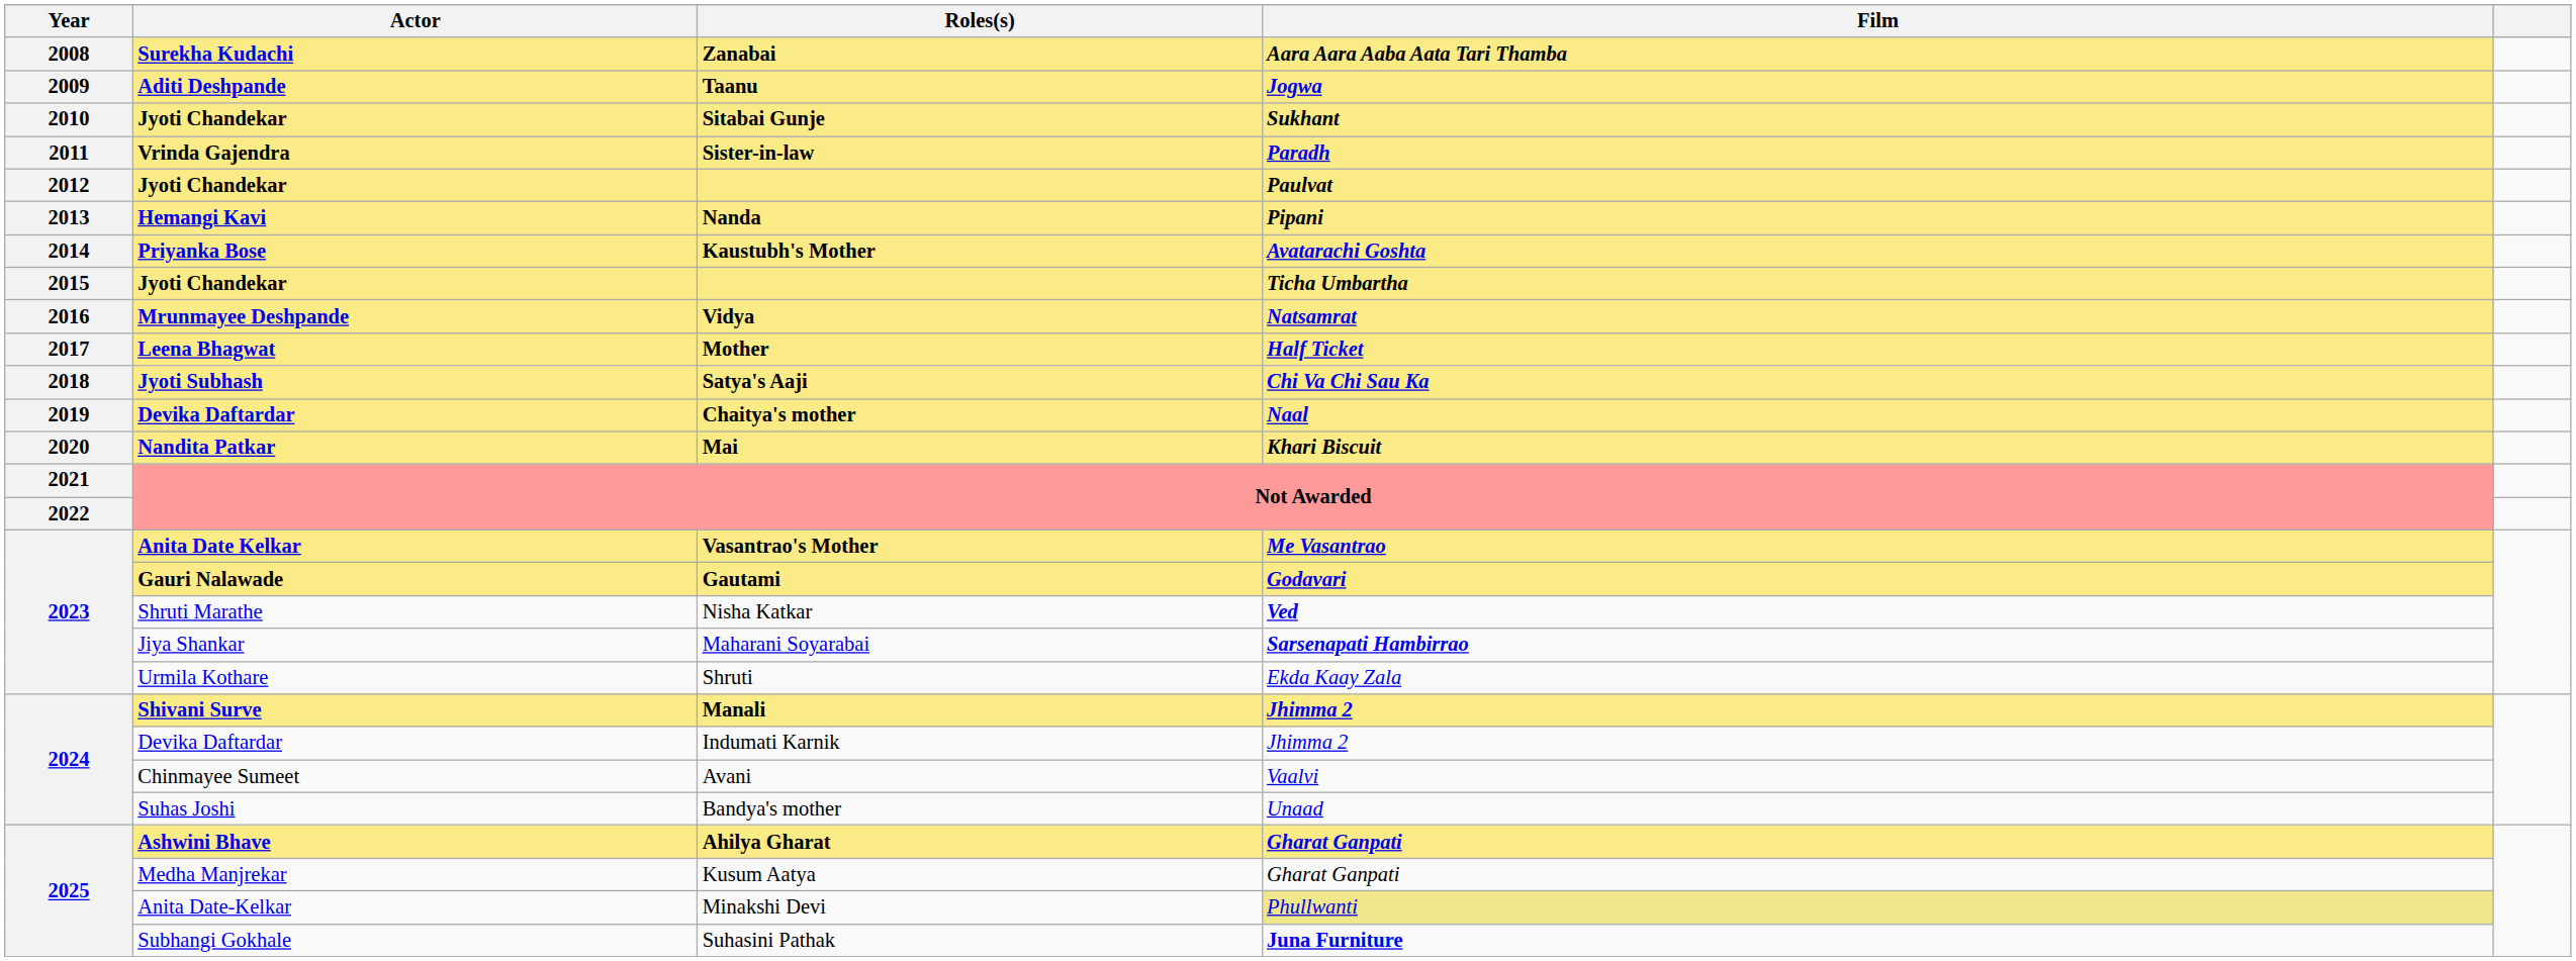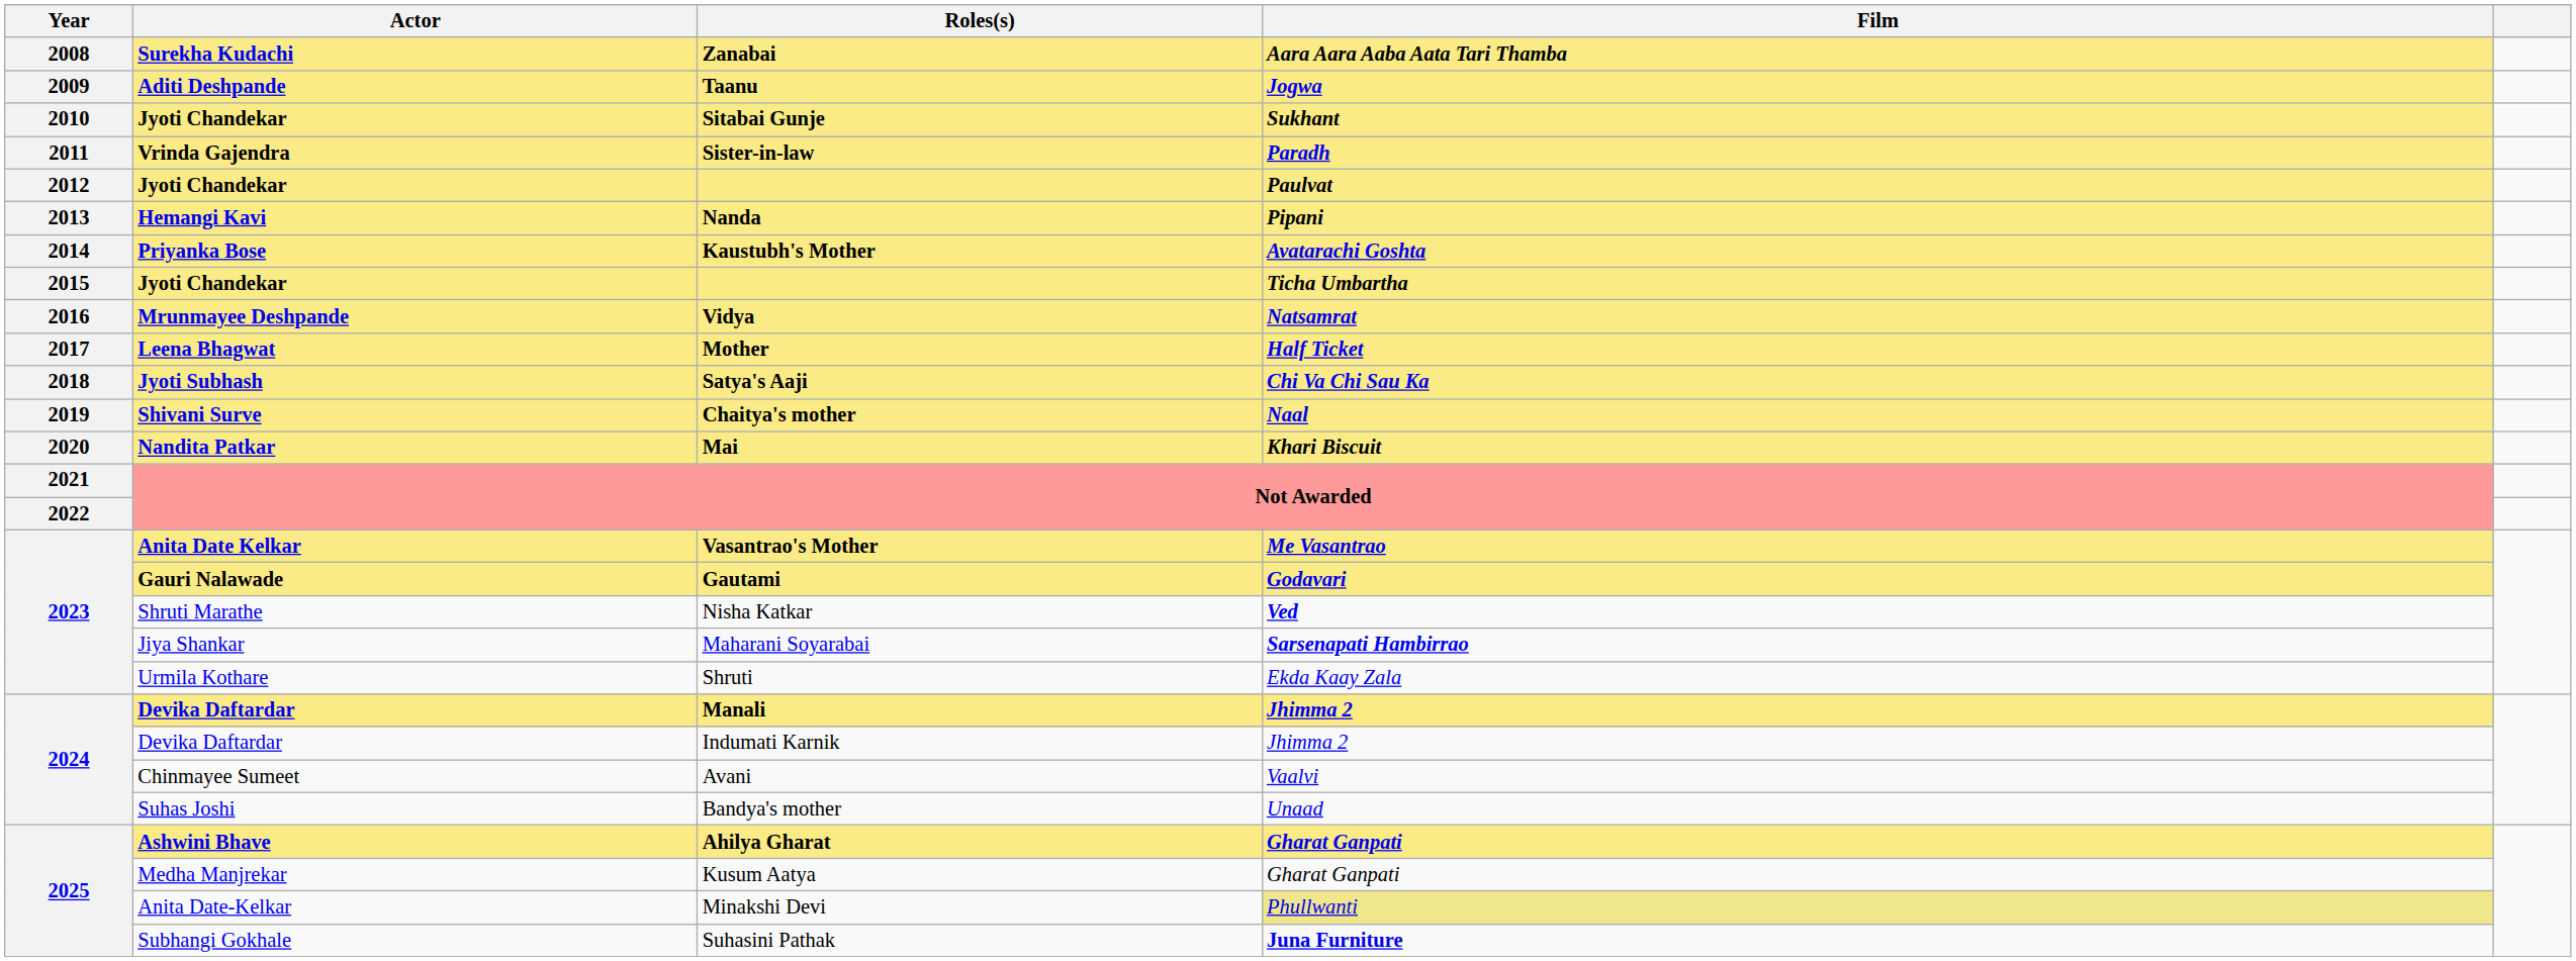Chaitya's mother | Actor: Devika Daftardar -> Shivani Surve
Manali | Actor: Shivani Surve -> Devika Daftardar
